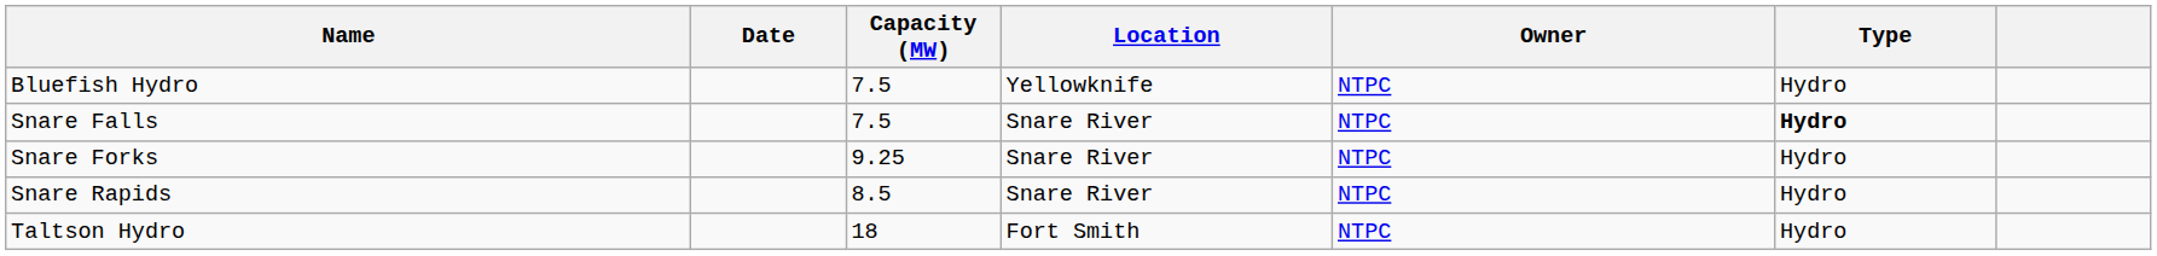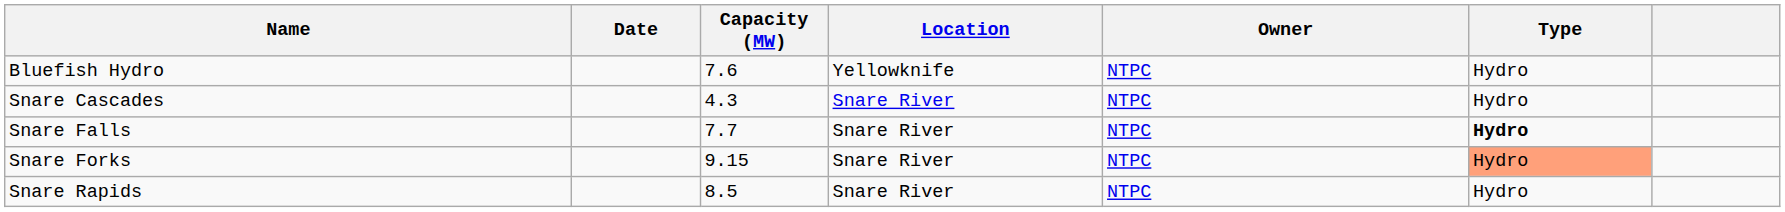Bluefish Hydro | Capacity (MW): 7.5 -> 7.6
+ row: Snare Cascades | 4.3 | Snare River | NTPC | Hydro
Snare Falls | Capacity (MW): 7.5 -> 7.7
Snare Forks | Capacity (MW): 9.25 -> 9.15
Snare Forks | Type: no background -> lightsalmon background
- row: Taltson Hydro | 18 | Fort Smith | NTPC | Hydro
